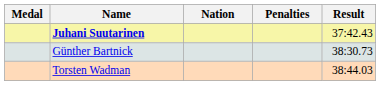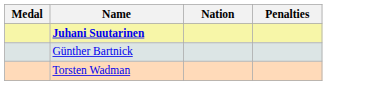- column: Result | 37:42.43 | 38:30.73 | 38:44.03
